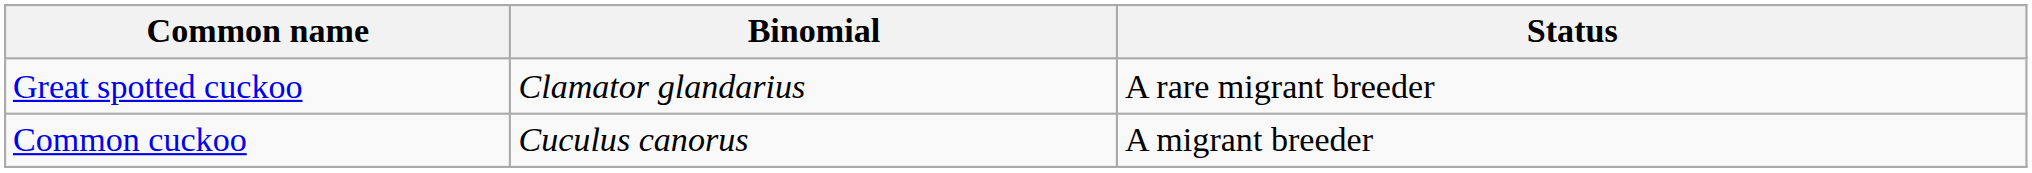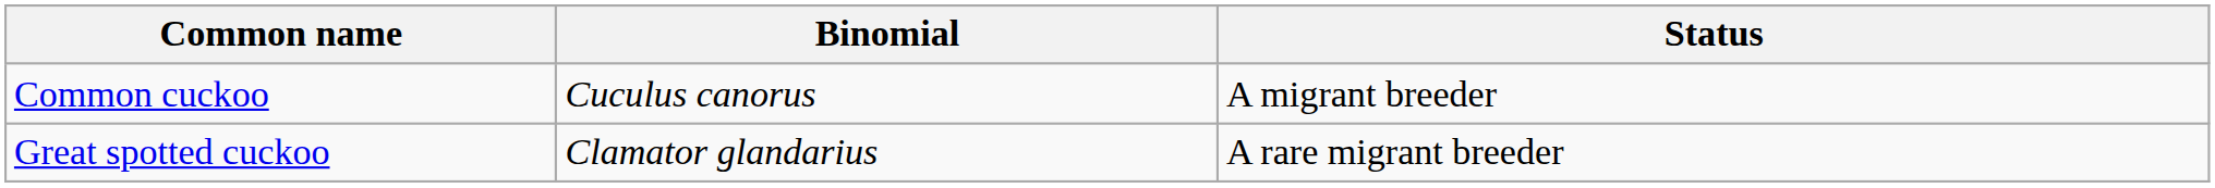rows swapped: Common cuckoo <-> Great spotted cuckoo
